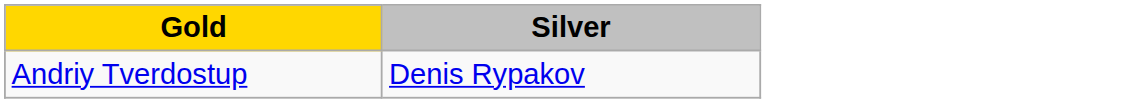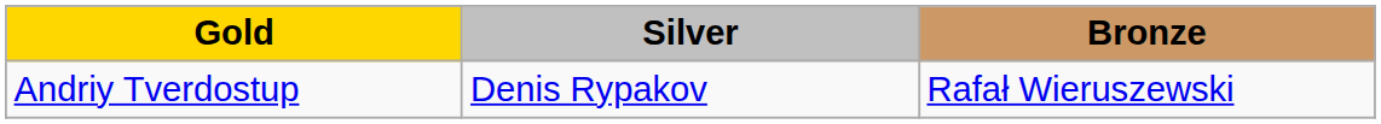+ column: Bronze | Rafał Wieruszewski
